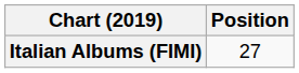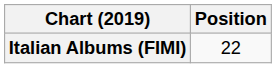Italian Albums (FIMI) | Position: 27 -> 22
